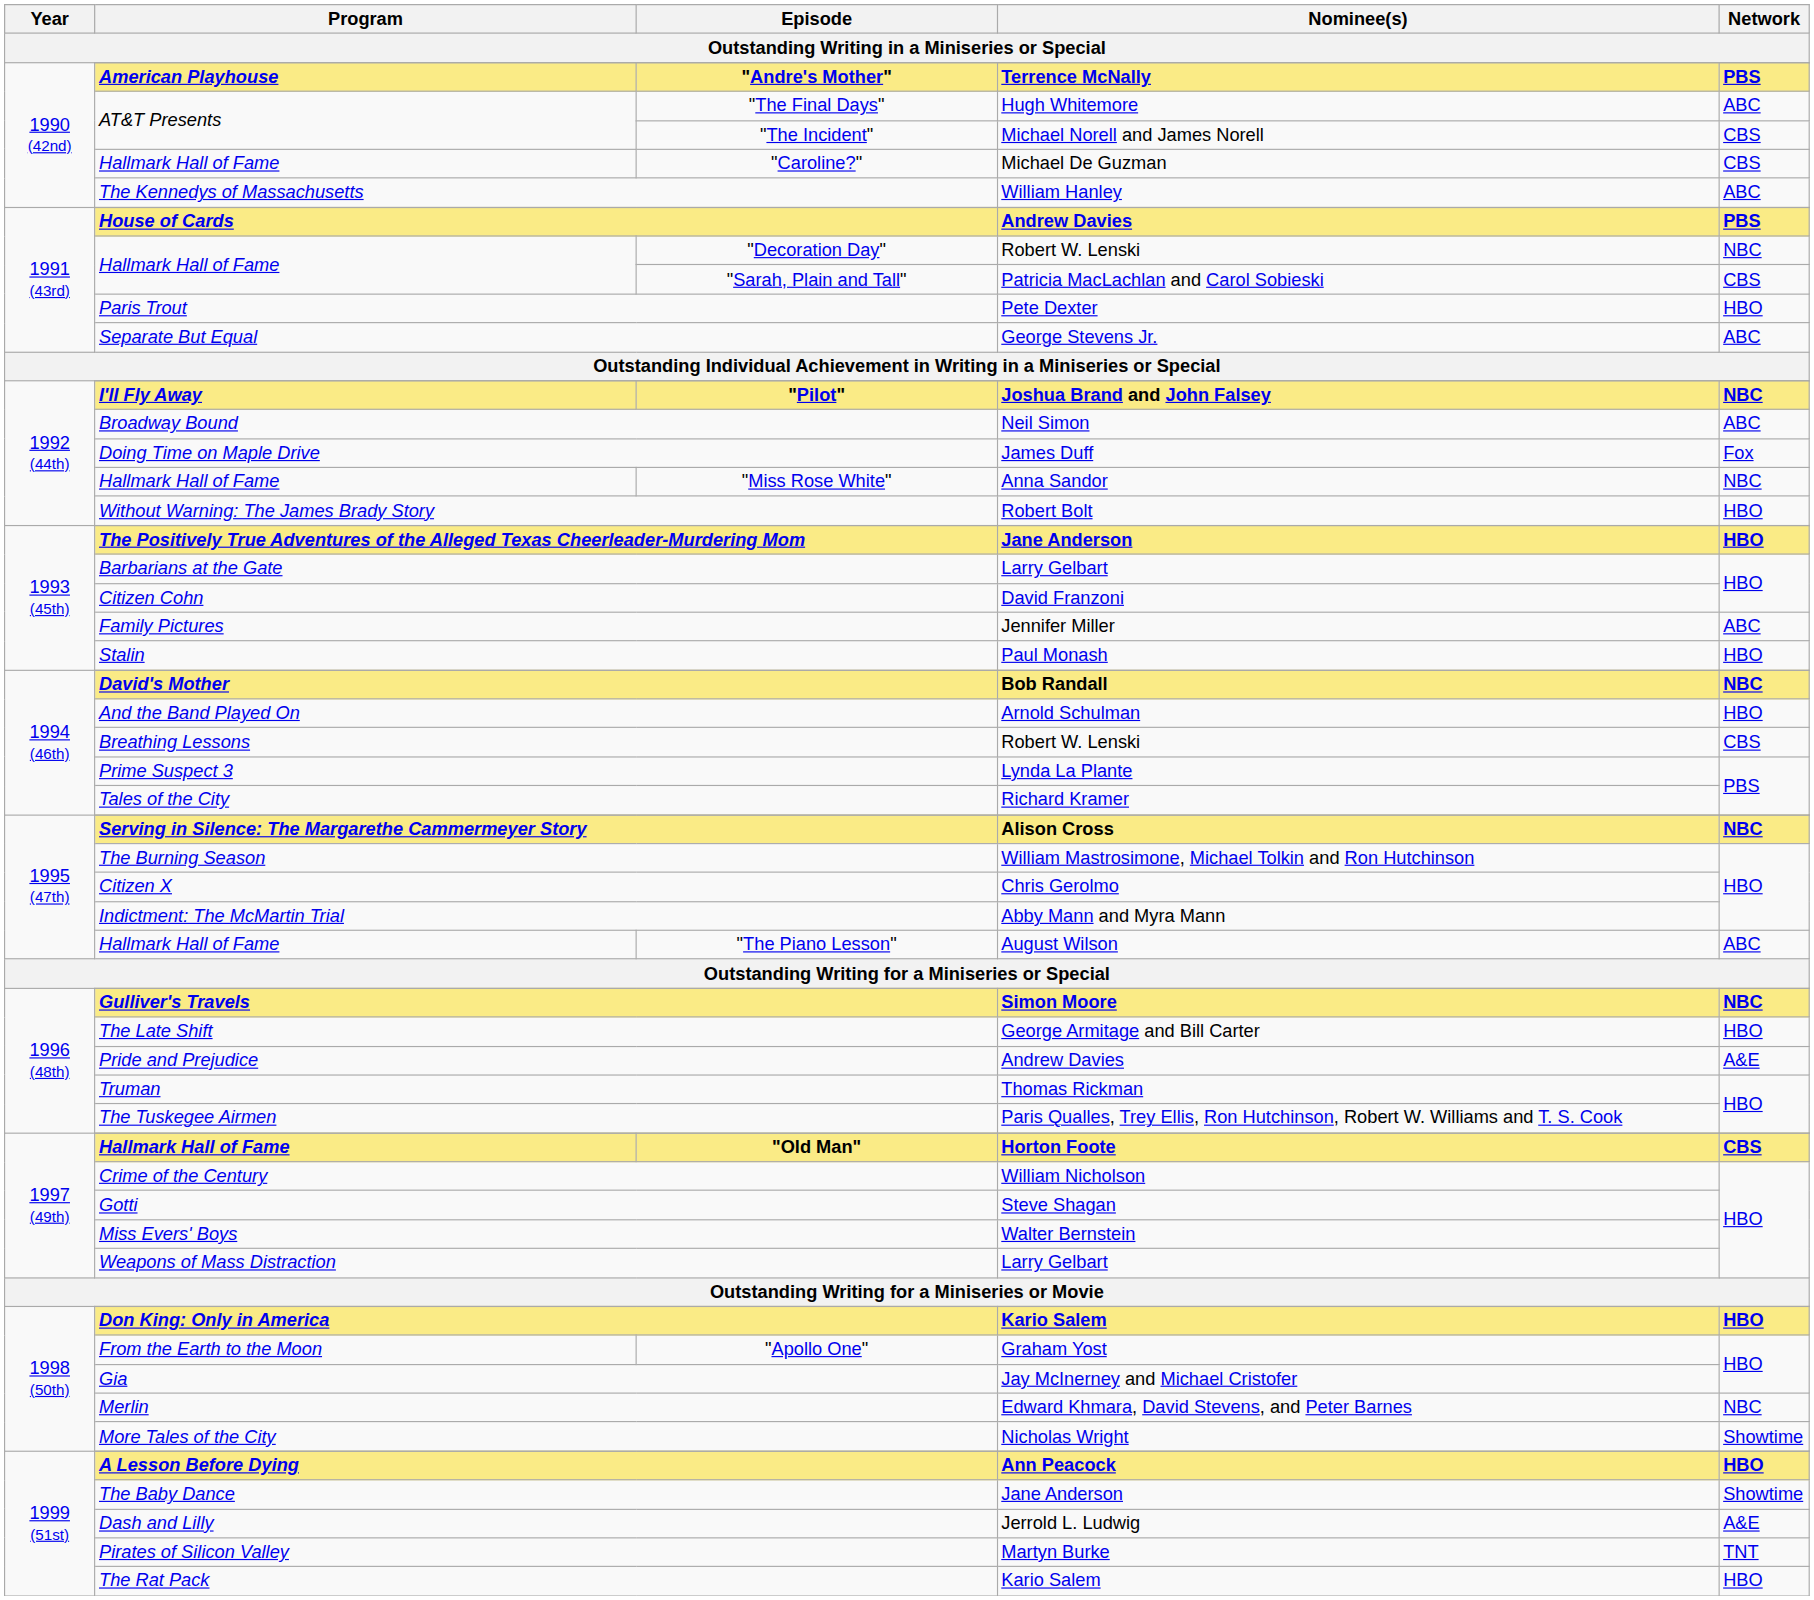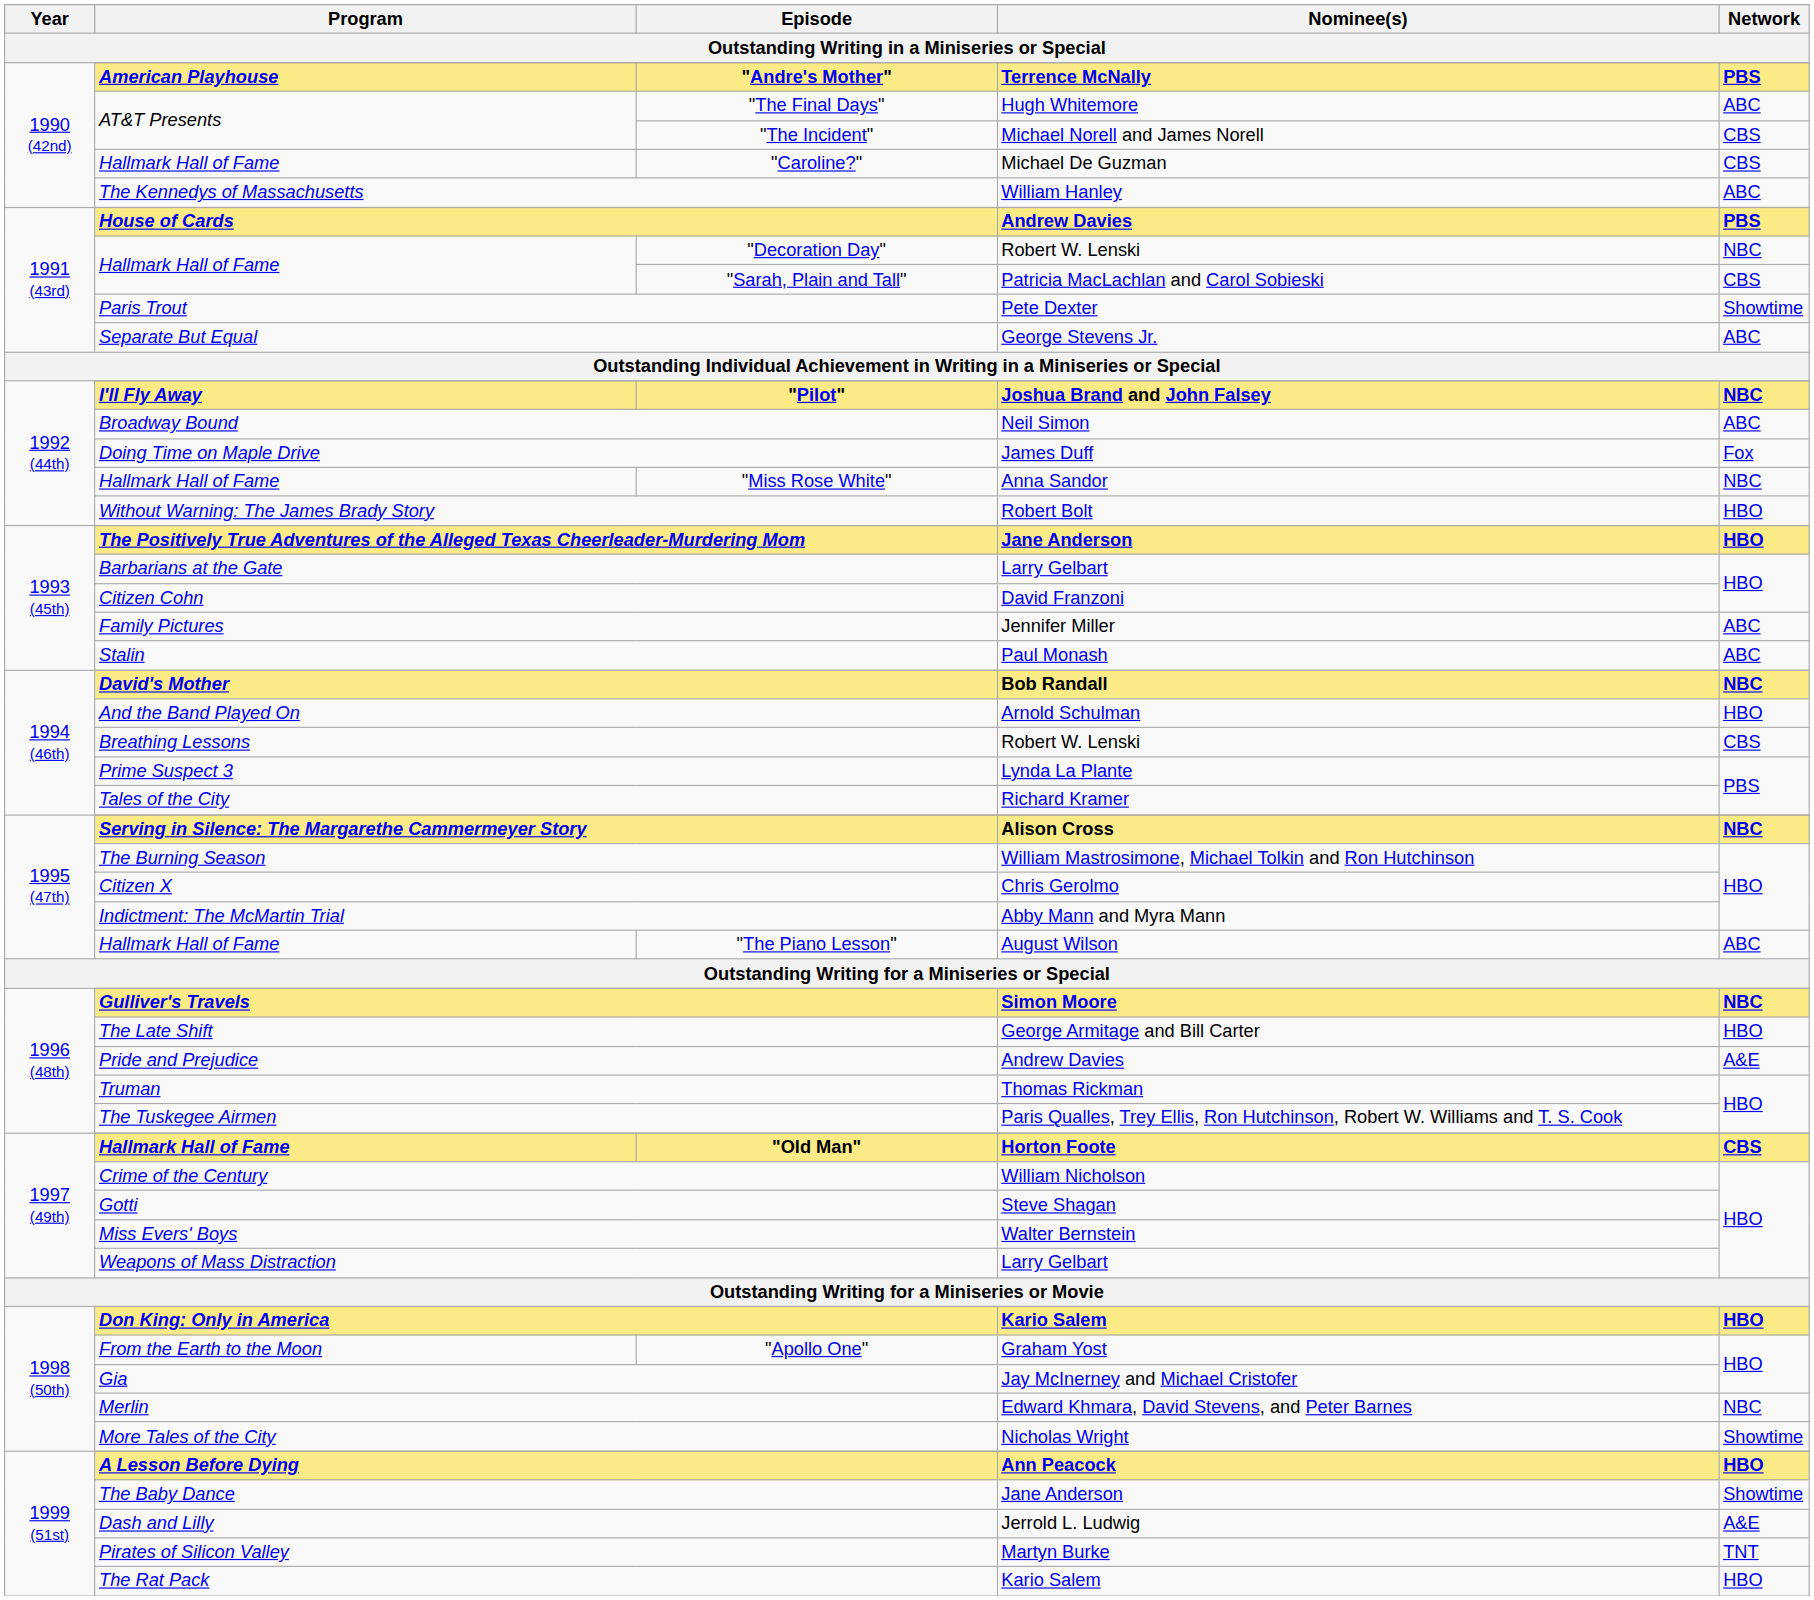Paris Trout | Network: HBO -> Showtime
Stalin | Network: HBO -> ABC
